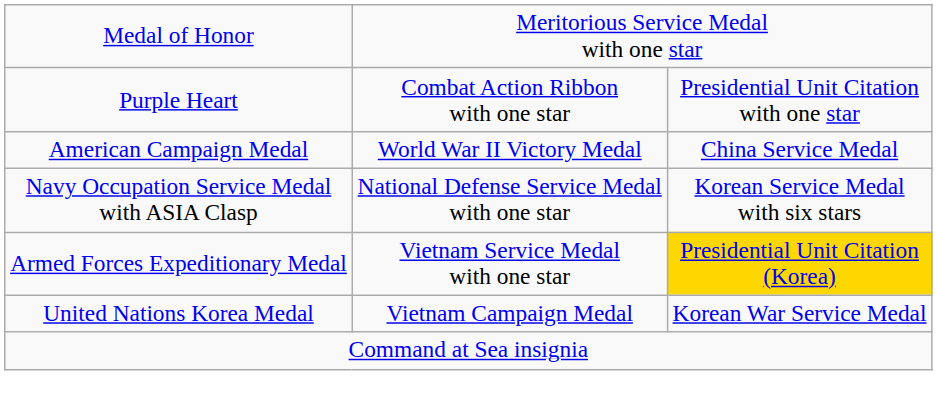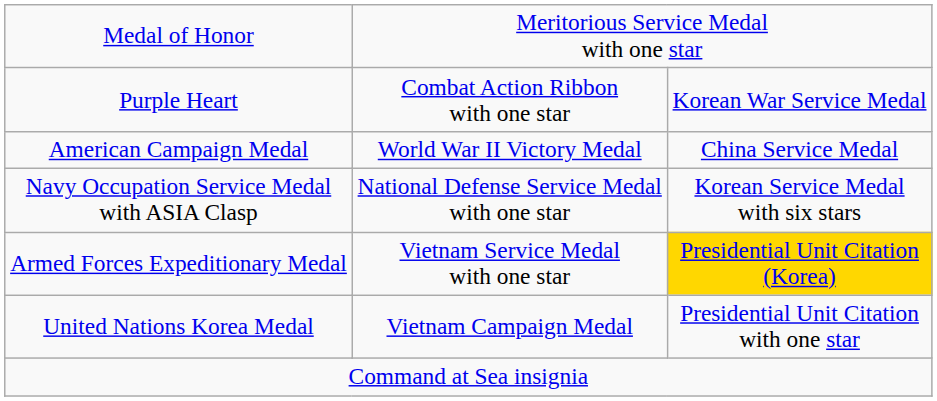Purple Heart | column 4: Presidential Unit Citation with one star -> Korean War Service Medal
United Nations Korea Medal | column 4: Korean War Service Medal -> Presidential Unit Citation with one star
